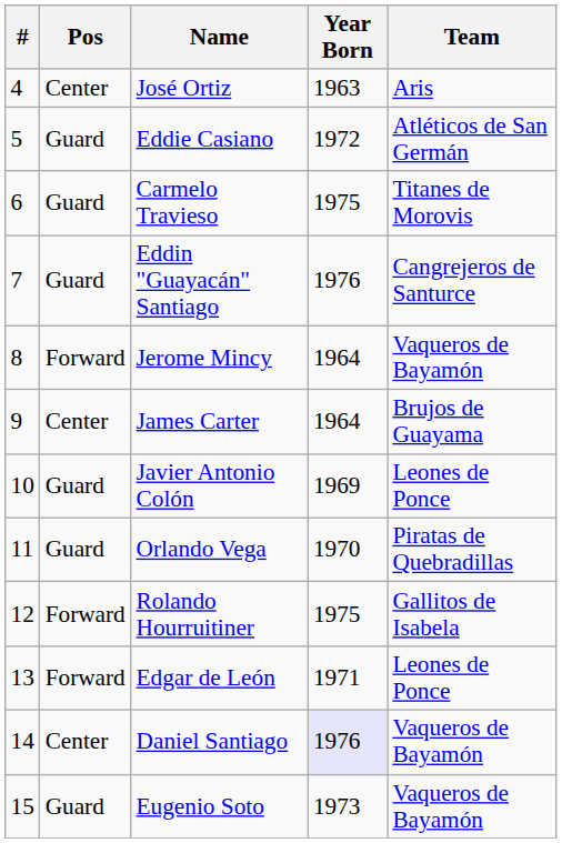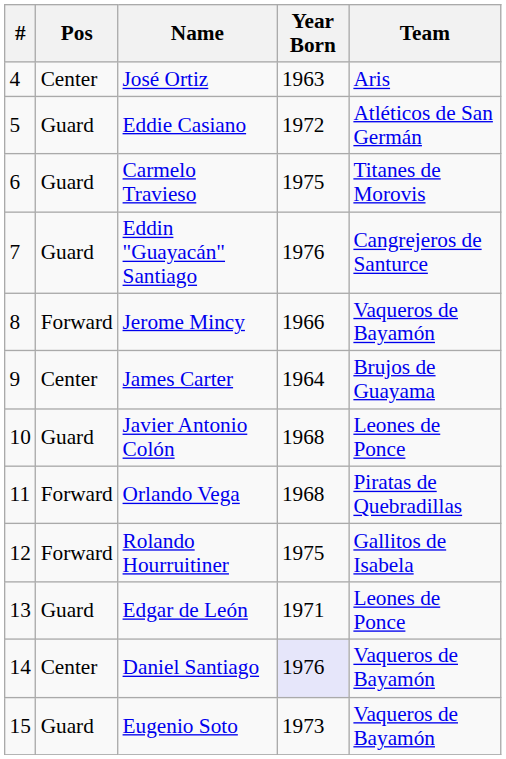Jerome Mincy | Year Born: 1964 -> 1966
Javier Antonio Colón | Year Born: 1969 -> 1968
Orlando Vega | Pos: Guard -> Forward
Orlando Vega | Year Born: 1970 -> 1968
Edgar de León | Pos: Forward -> Guard
